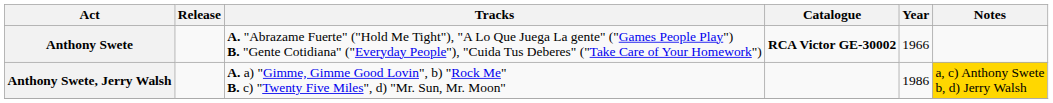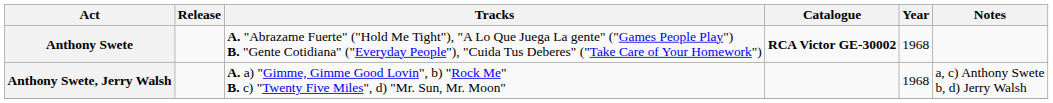Anthony Swete | Year: 1966 -> 1968
Anthony Swete, Jerry Walsh | Year: 1986 -> 1968
Anthony Swete, Jerry Walsh | Notes: gold background -> no background
